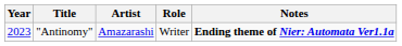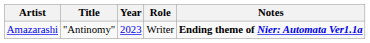columns swapped: Year <-> Artist
